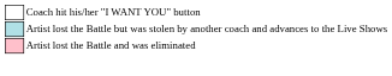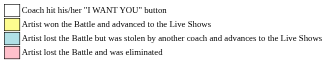+ row: Artist won the Battle and advanced to the Live Shows
